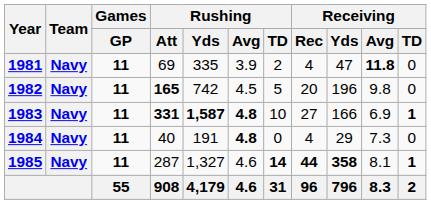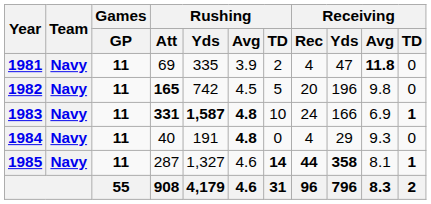1983 | Receiving / Rec: 27 -> 24
1984 | Receiving / Avg: 7.3 -> 9.3
